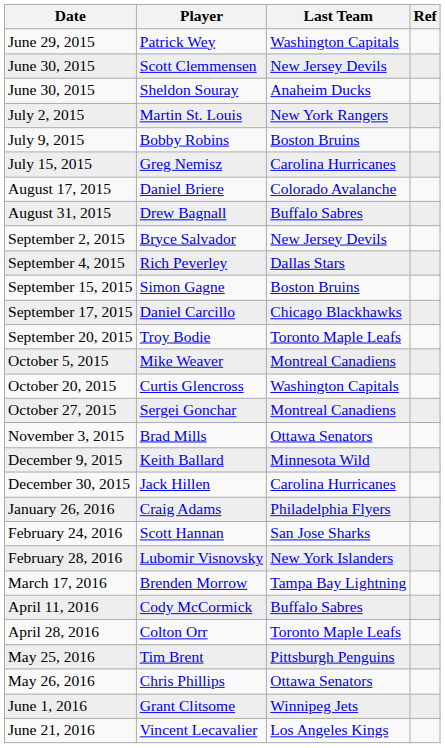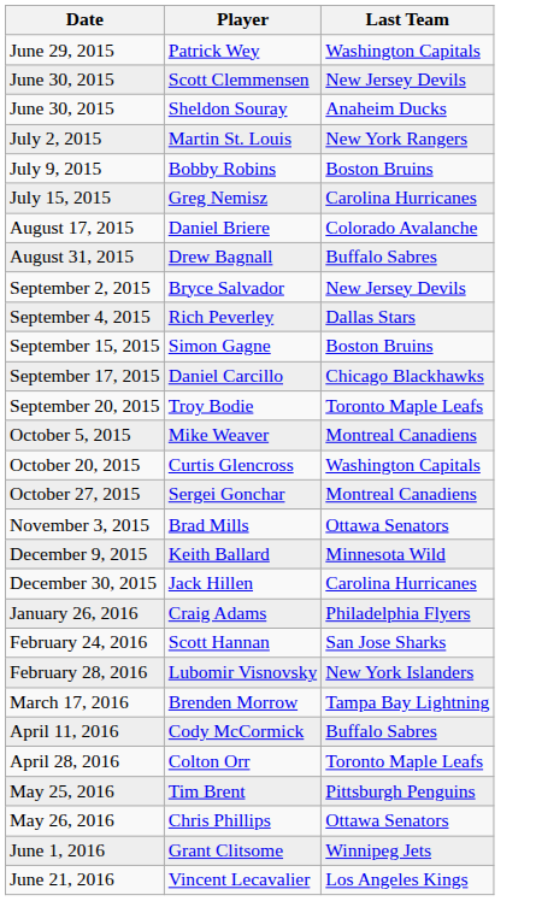- column: Ref
